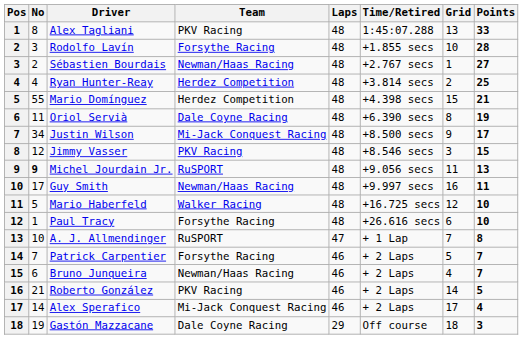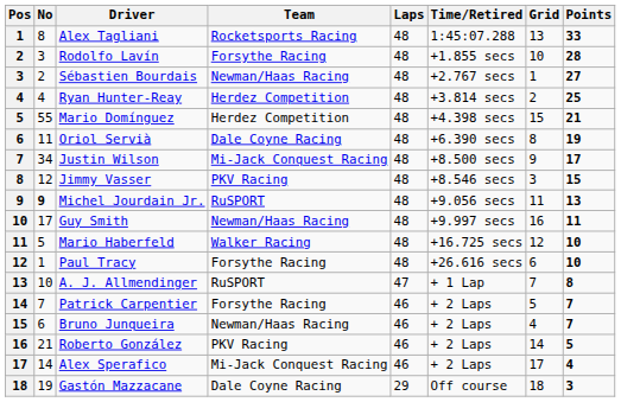Alex Tagliani | Team: PKV Racing -> Rocketsports Racing
